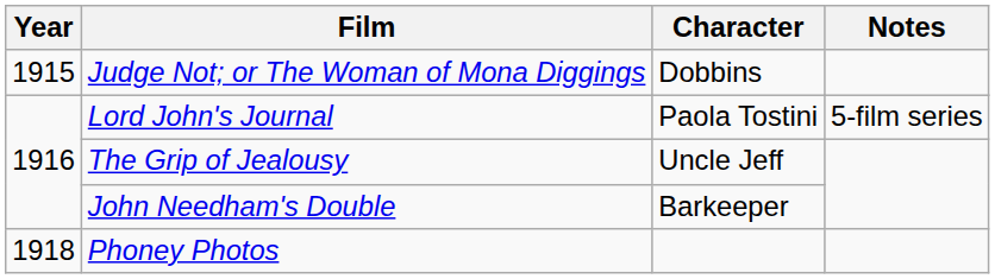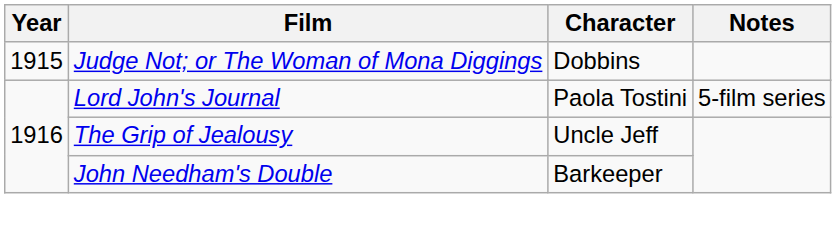- row: 1918 | Phoney Photos
